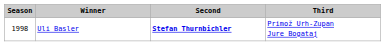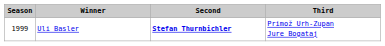Uli Basler | Season: 1998 -> 1999
